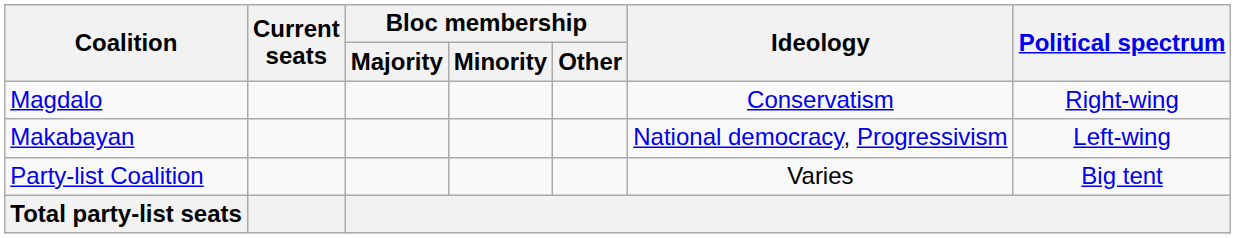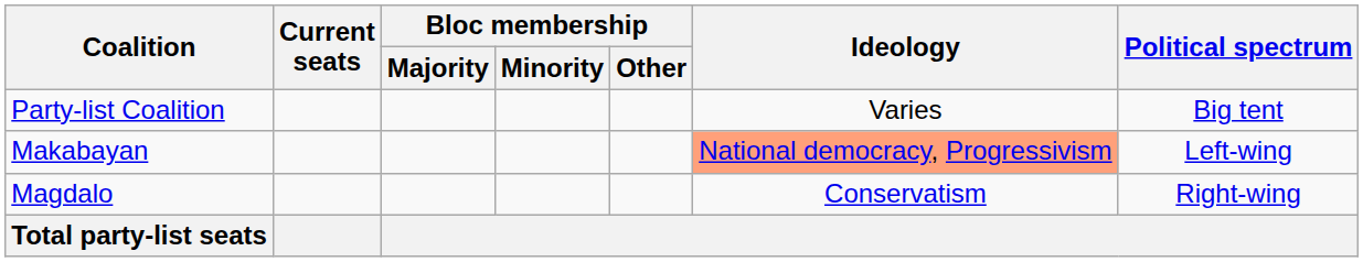rows swapped: Party-list Coalition <-> Magdalo
Makabayan | Ideology: no background -> lightsalmon background
